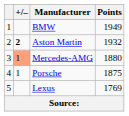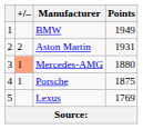Aston Martin | +/–: bold -> normal
Aston Martin | Points: 1932 -> 1931
